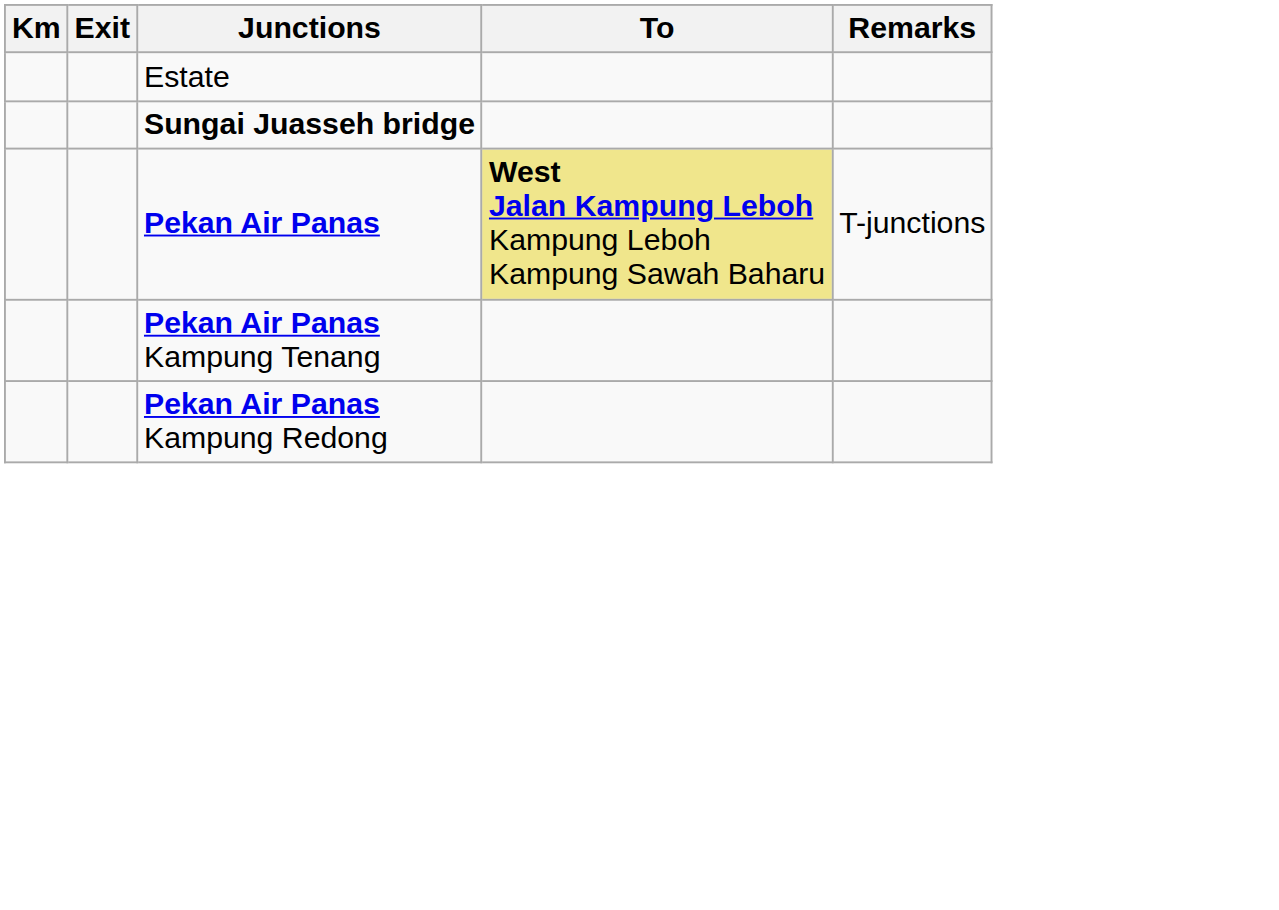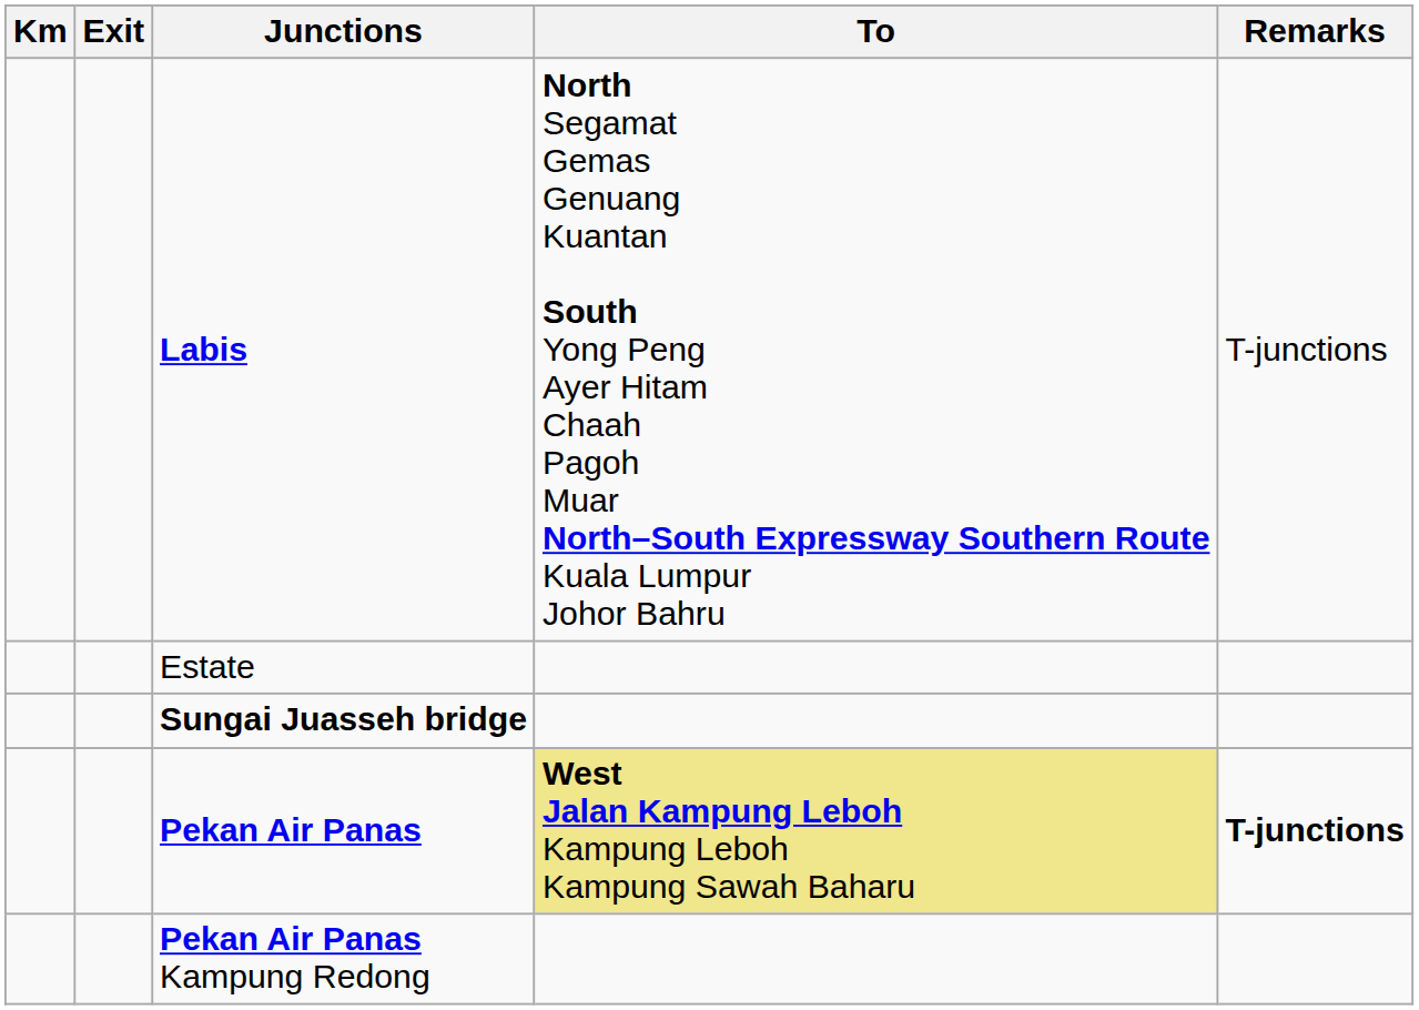+ row: Labis | North Segamat Gemas Genuang Kuantan South Yong Peng Ayer Hitam Chaah Pagoh Muar North–South Expressway Southern Route Kuala Lumpur Johor Bahru | T-junctions
Pekan Air Panas | Remarks: normal -> bold
- row: Pekan Air Panas Kampung Tenang
